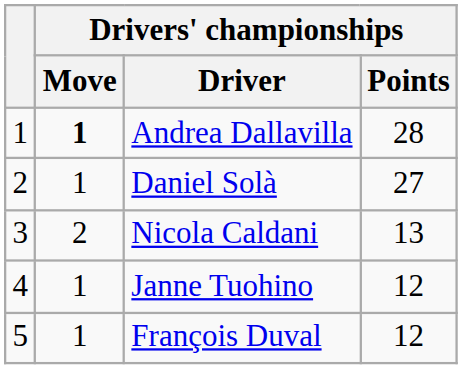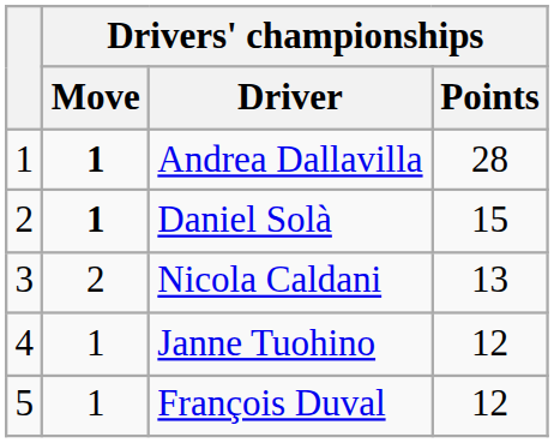Daniel Solà | Drivers' championships / Move: normal -> bold
Daniel Solà | Drivers' championships / Points: 27 -> 15
